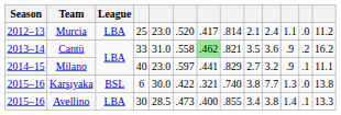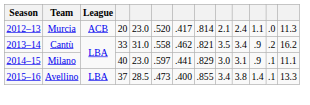Murcia | League: LBA -> ACB
Murcia | column 4: 25 -> 20
Murcia | column 13: 11.2 -> 11.3
Cantù | column 7: lightgreen background -> no background
Cantù | column 10: 3.6 -> 3.4
Milano | column 9: 2.7 -> 3.0
Milano | column 10: 3.2 -> 3.1
- row: 2015–16 | Karşıyaka | BSL | 6 | 30.0 | .422 | .321 | .740 | 3.8 | 7.7 | 1.3 | .0 | 13.8
Avellino | column 4: 30 -> 37
